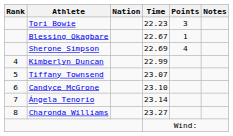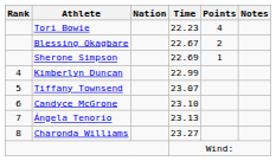Tori Bowie | Points: 3 -> 4
Blessing Okagbare | Points: 1 -> 2
Sherone Simpson | Points: 4 -> 1
Ángela Tenorio | Time: 23.14 -> 23.13
